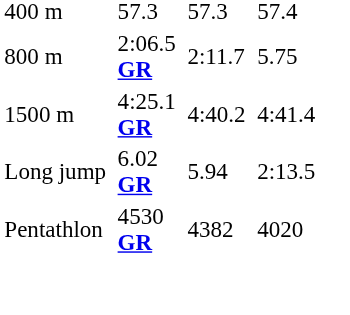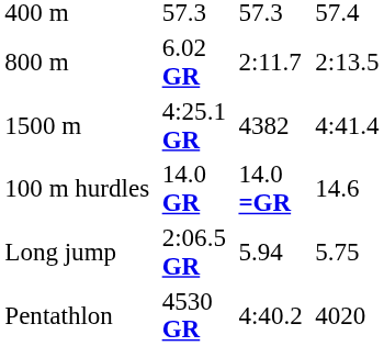800 m | column 3: 2:06.5 GR -> 6.02 GR
800 m | column 7: 5.75 -> 2:13.5
1500 m | column 5: 4:40.2 -> 4382
+ row: 100 m hurdles | 14.0 GR | 14.0 =GR | 14.6
Long jump | column 3: 6.02 GR -> 2:06.5 GR
Long jump | column 7: 2:13.5 -> 5.75
Pentathlon | column 5: 4382 -> 4:40.2
